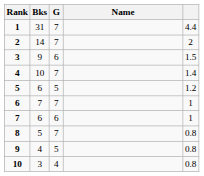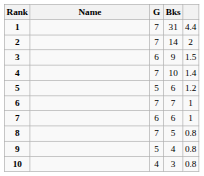columns swapped: Name <-> Bks
